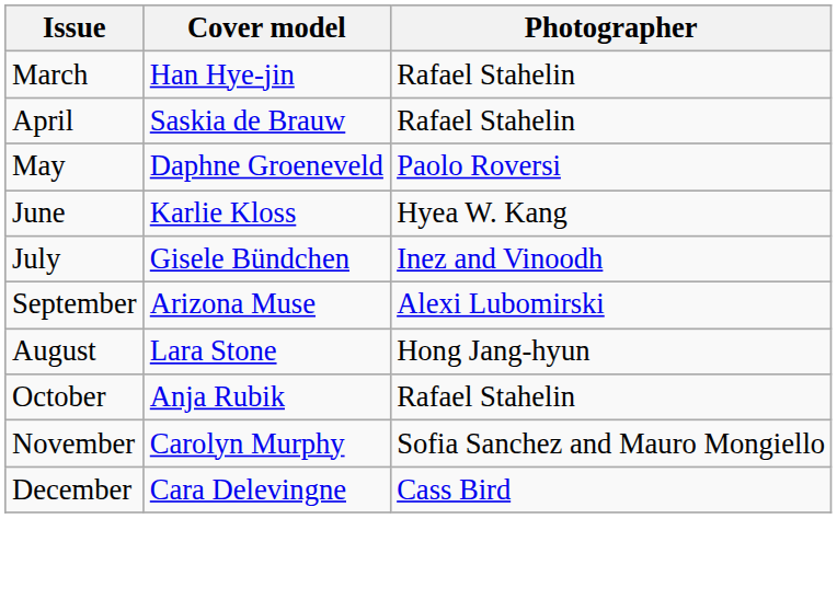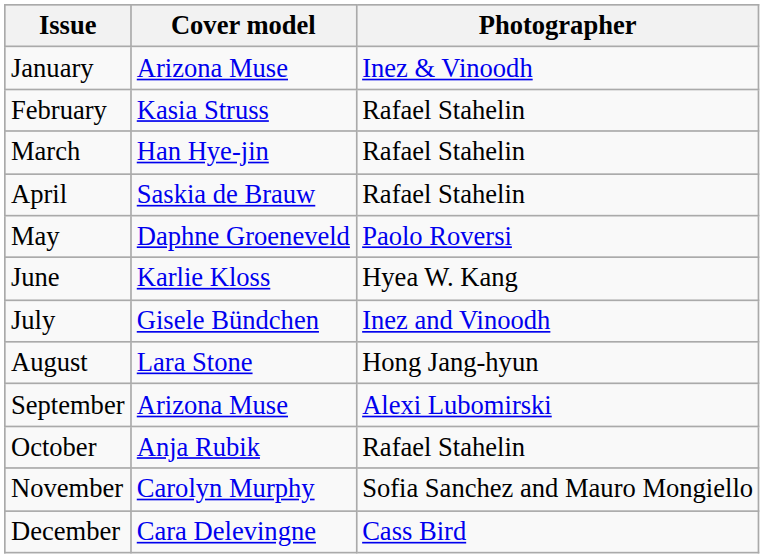+ row: January | Arizona Muse | Inez & Vinoodh
+ row: February | Kasia Struss | Rafael Stahelin
rows swapped: August <-> September
